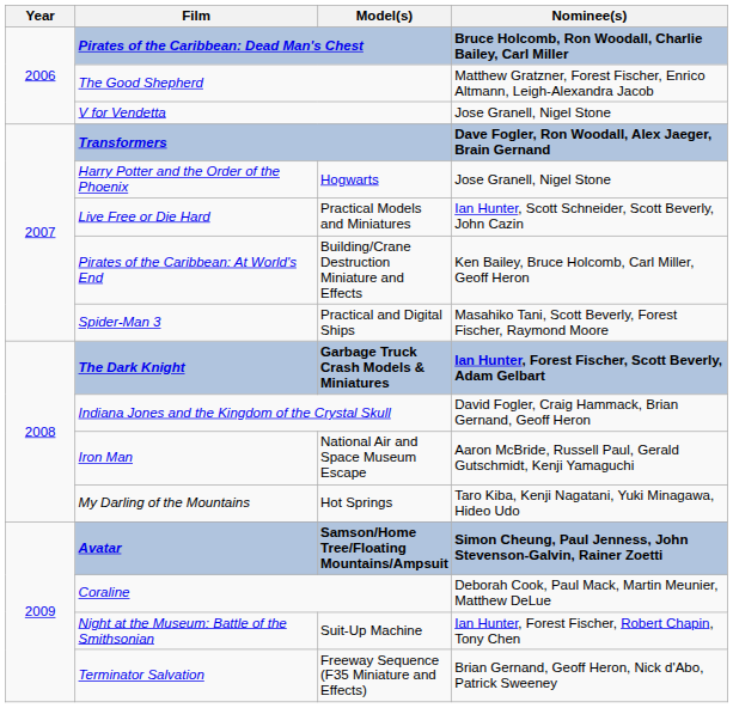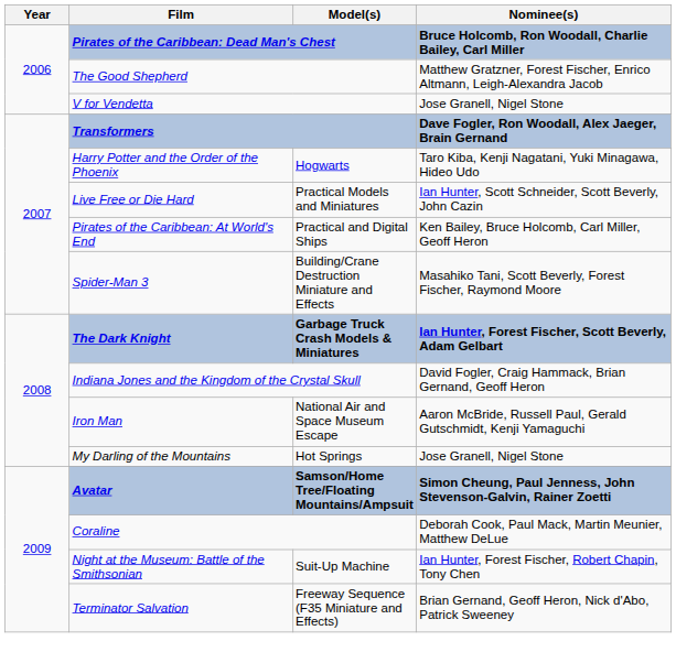Harry Potter and the Order of the Phoenix | Nominee(s): Jose Granell, Nigel Stone -> Taro Kiba, Kenji Nagatani, Yuki Minagawa, Hideo Udo
Pirates of the Caribbean: At World's End | Model(s): Building/Crane Destruction Miniature and Effects -> Practical and Digital Ships
Spider-Man 3 | Model(s): Practical and Digital Ships -> Building/Crane Destruction Miniature and Effects
My Darling of the Mountains | Nominee(s): Taro Kiba, Kenji Nagatani, Yuki Minagawa, Hideo Udo -> Jose Granell, Nigel Stone
